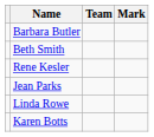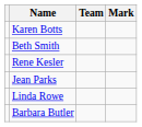rows swapped: Barbara Butler <-> Karen Botts
